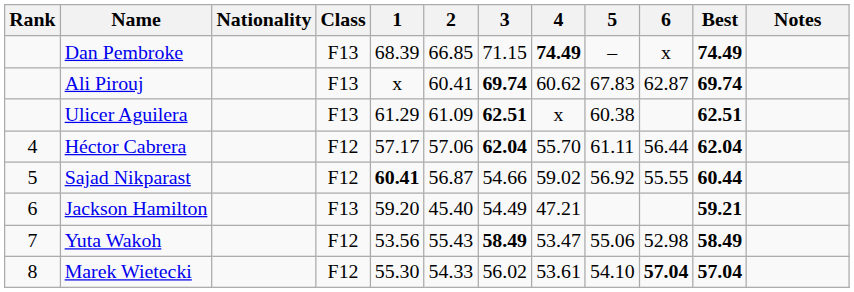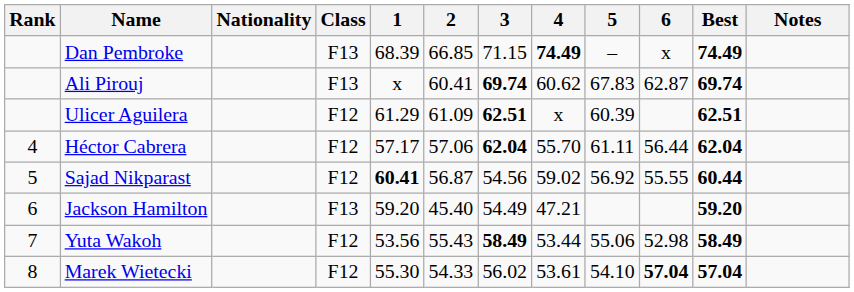Ulicer Aguilera | Class: F13 -> F12
Ulicer Aguilera | 5: 60.38 -> 60.39
Sajad Nikparast | 3: 54.66 -> 54.56
Jackson Hamilton | Best: 59.21 -> 59.20
Yuta Wakoh | 4: 53.47 -> 53.44
